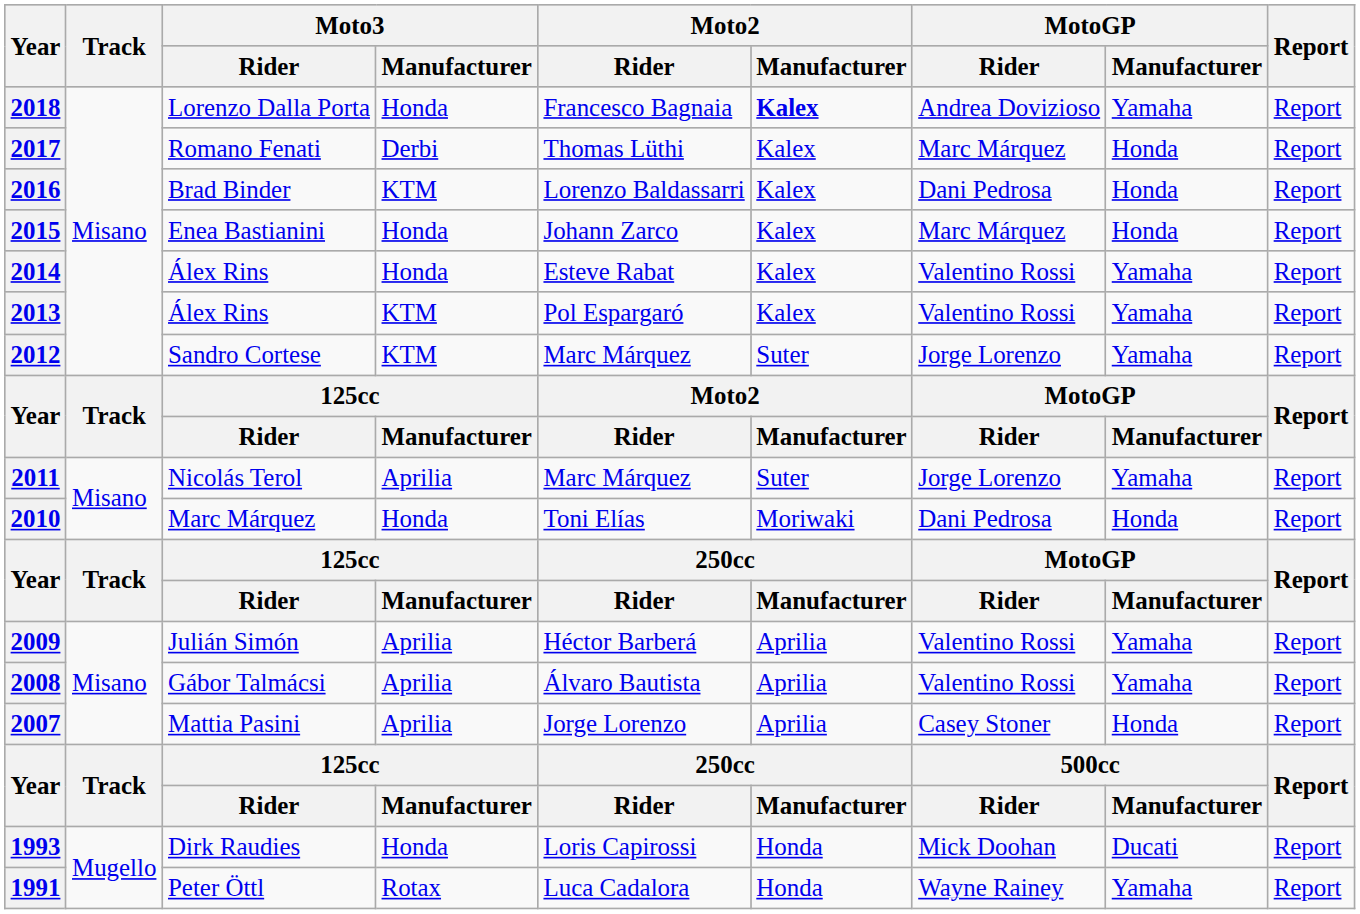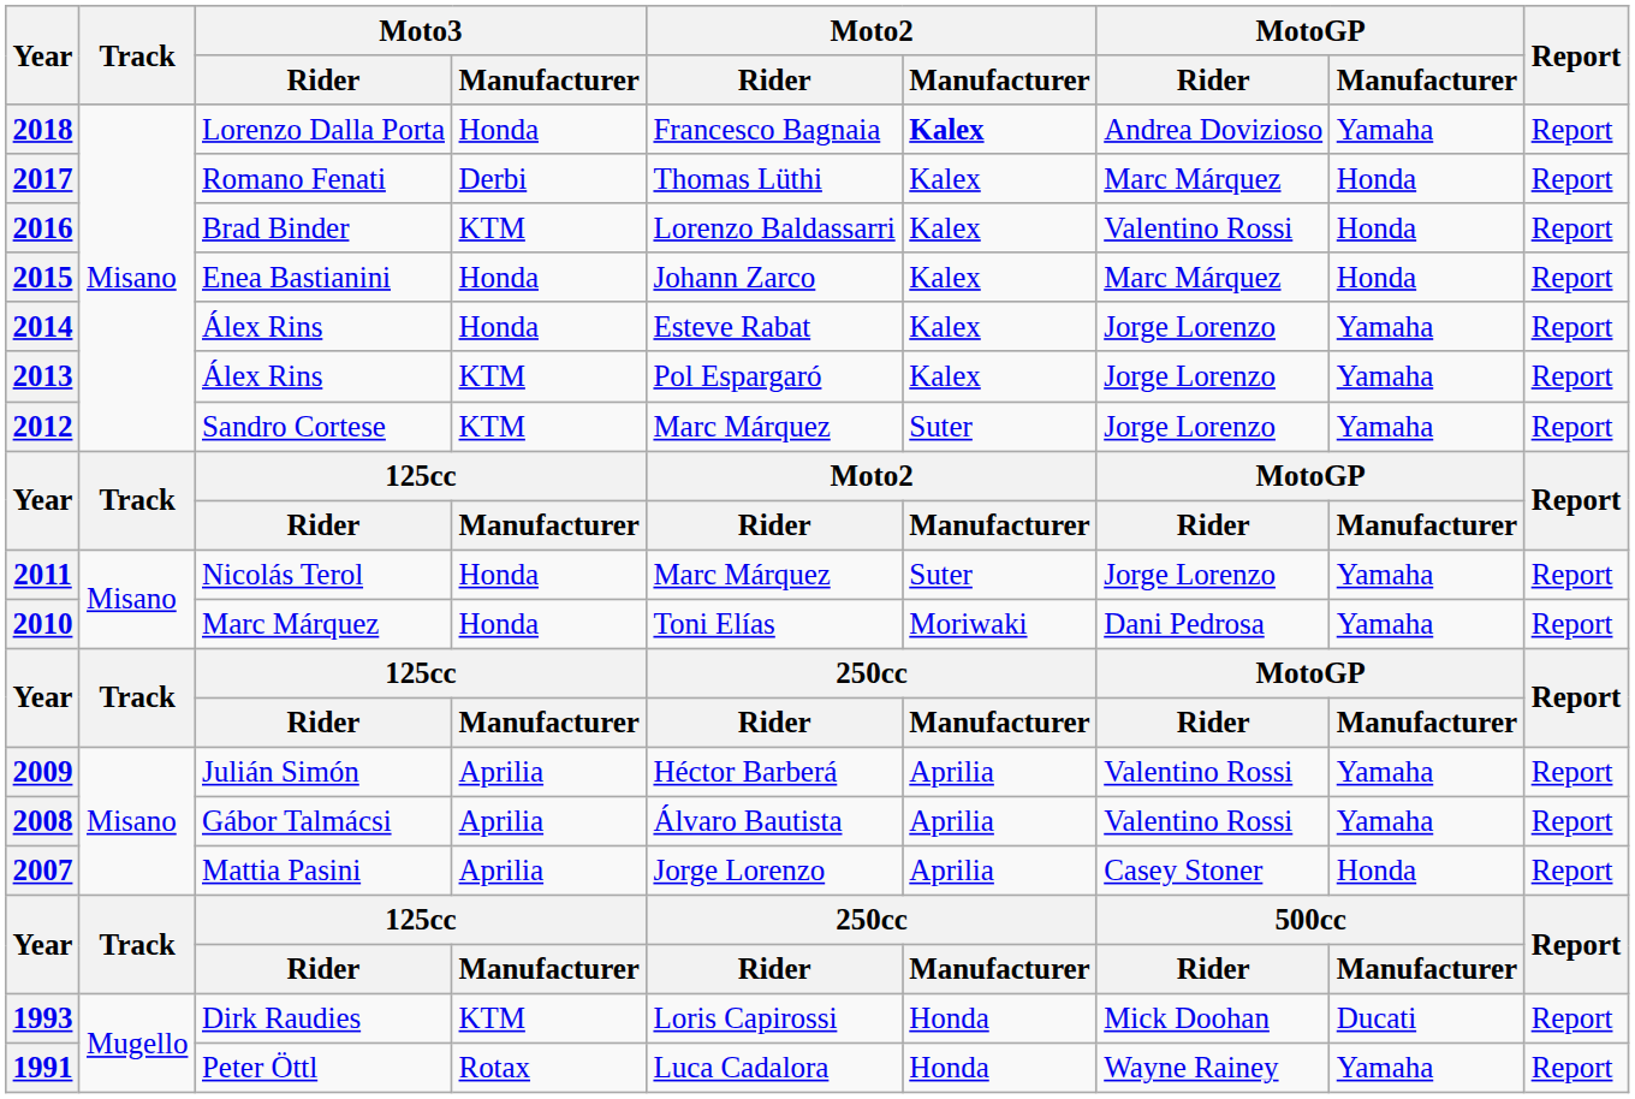2016 | MotoGP / Rider: Dani Pedrosa -> Valentino Rossi
2014 | MotoGP / Rider: Valentino Rossi -> Jorge Lorenzo
2013 | MotoGP / Rider: Valentino Rossi -> Jorge Lorenzo
2011 | Moto3 / Manufacturer: Aprilia -> Honda
2010 | MotoGP / Manufacturer: Honda -> Yamaha
1993 | Moto3 / Manufacturer: Honda -> KTM
